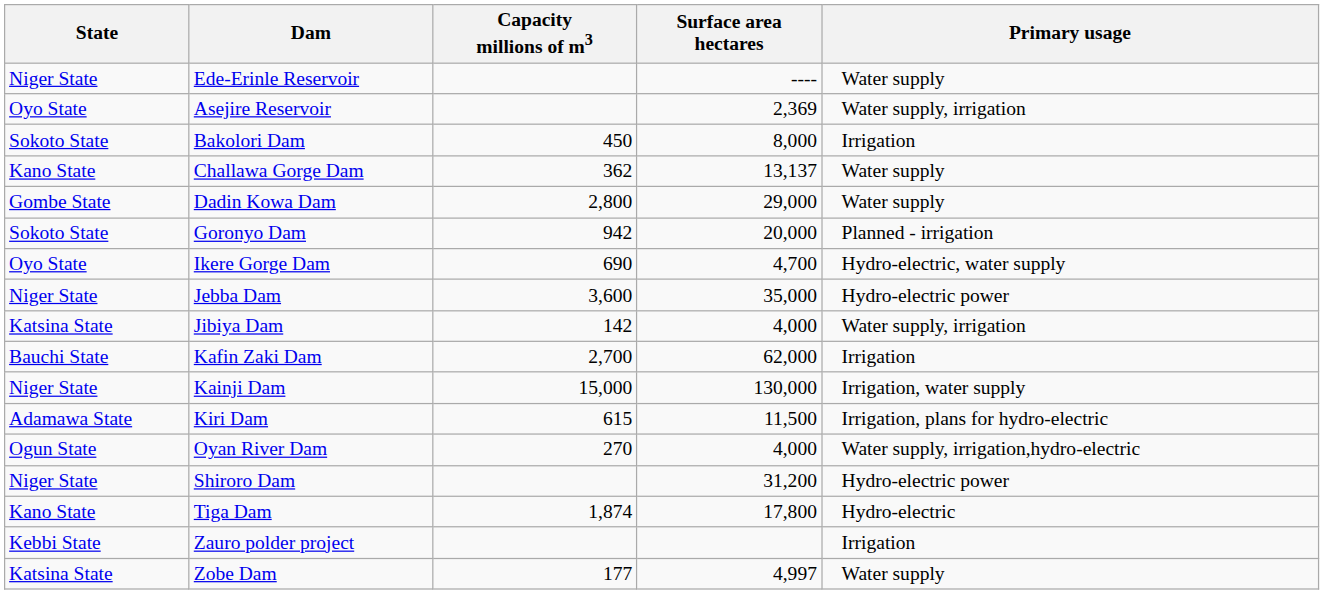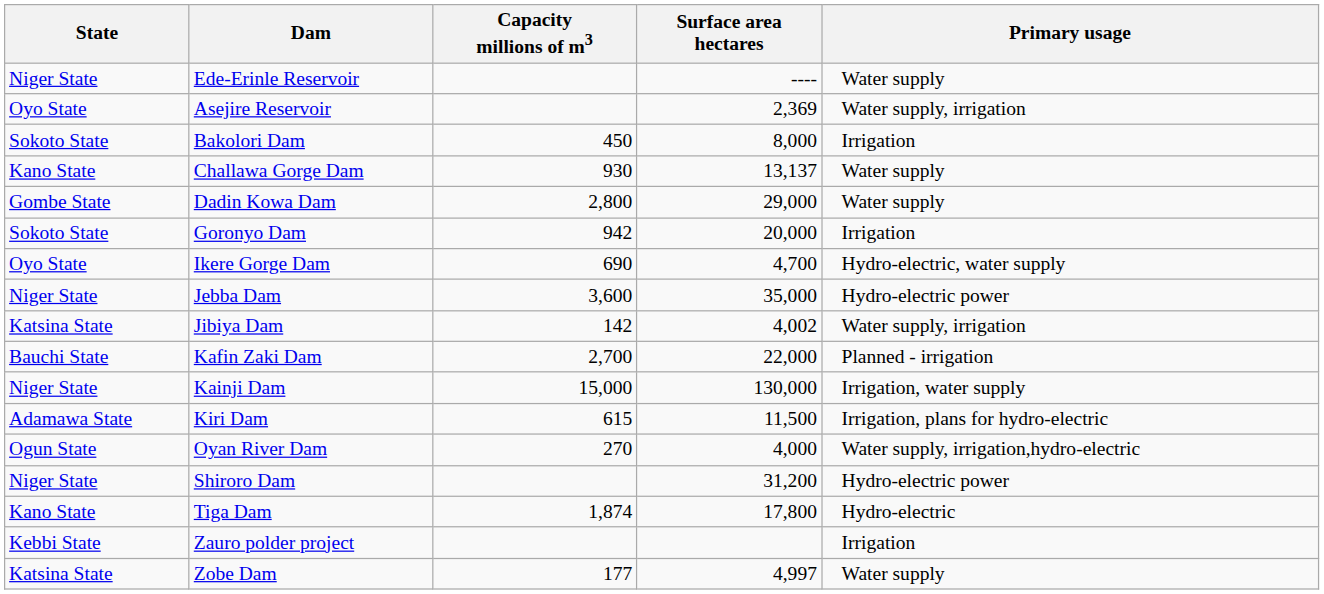Challawa Gorge Dam | Capacity millions of m3: 362 -> 930
Goronyo Dam | Primary usage: Planned - irrigation -> Irrigation
Jibiya Dam | Surface area hectares: 4,000 -> 4,002
Kafin Zaki Dam | Surface area hectares: 62,000 -> 22,000
Kafin Zaki Dam | Primary usage: Irrigation -> Planned - irrigation
